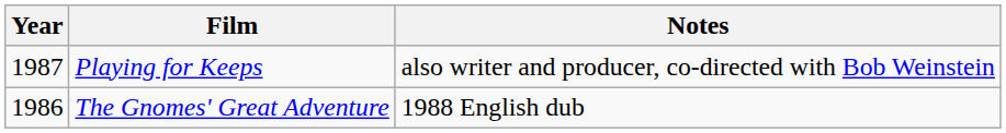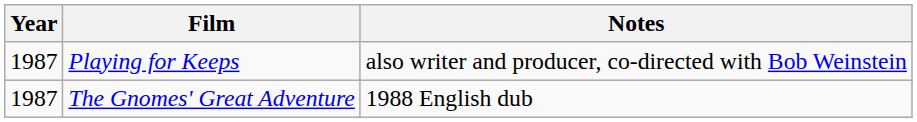The Gnomes' Great Adventure | Year: 1986 -> 1987
